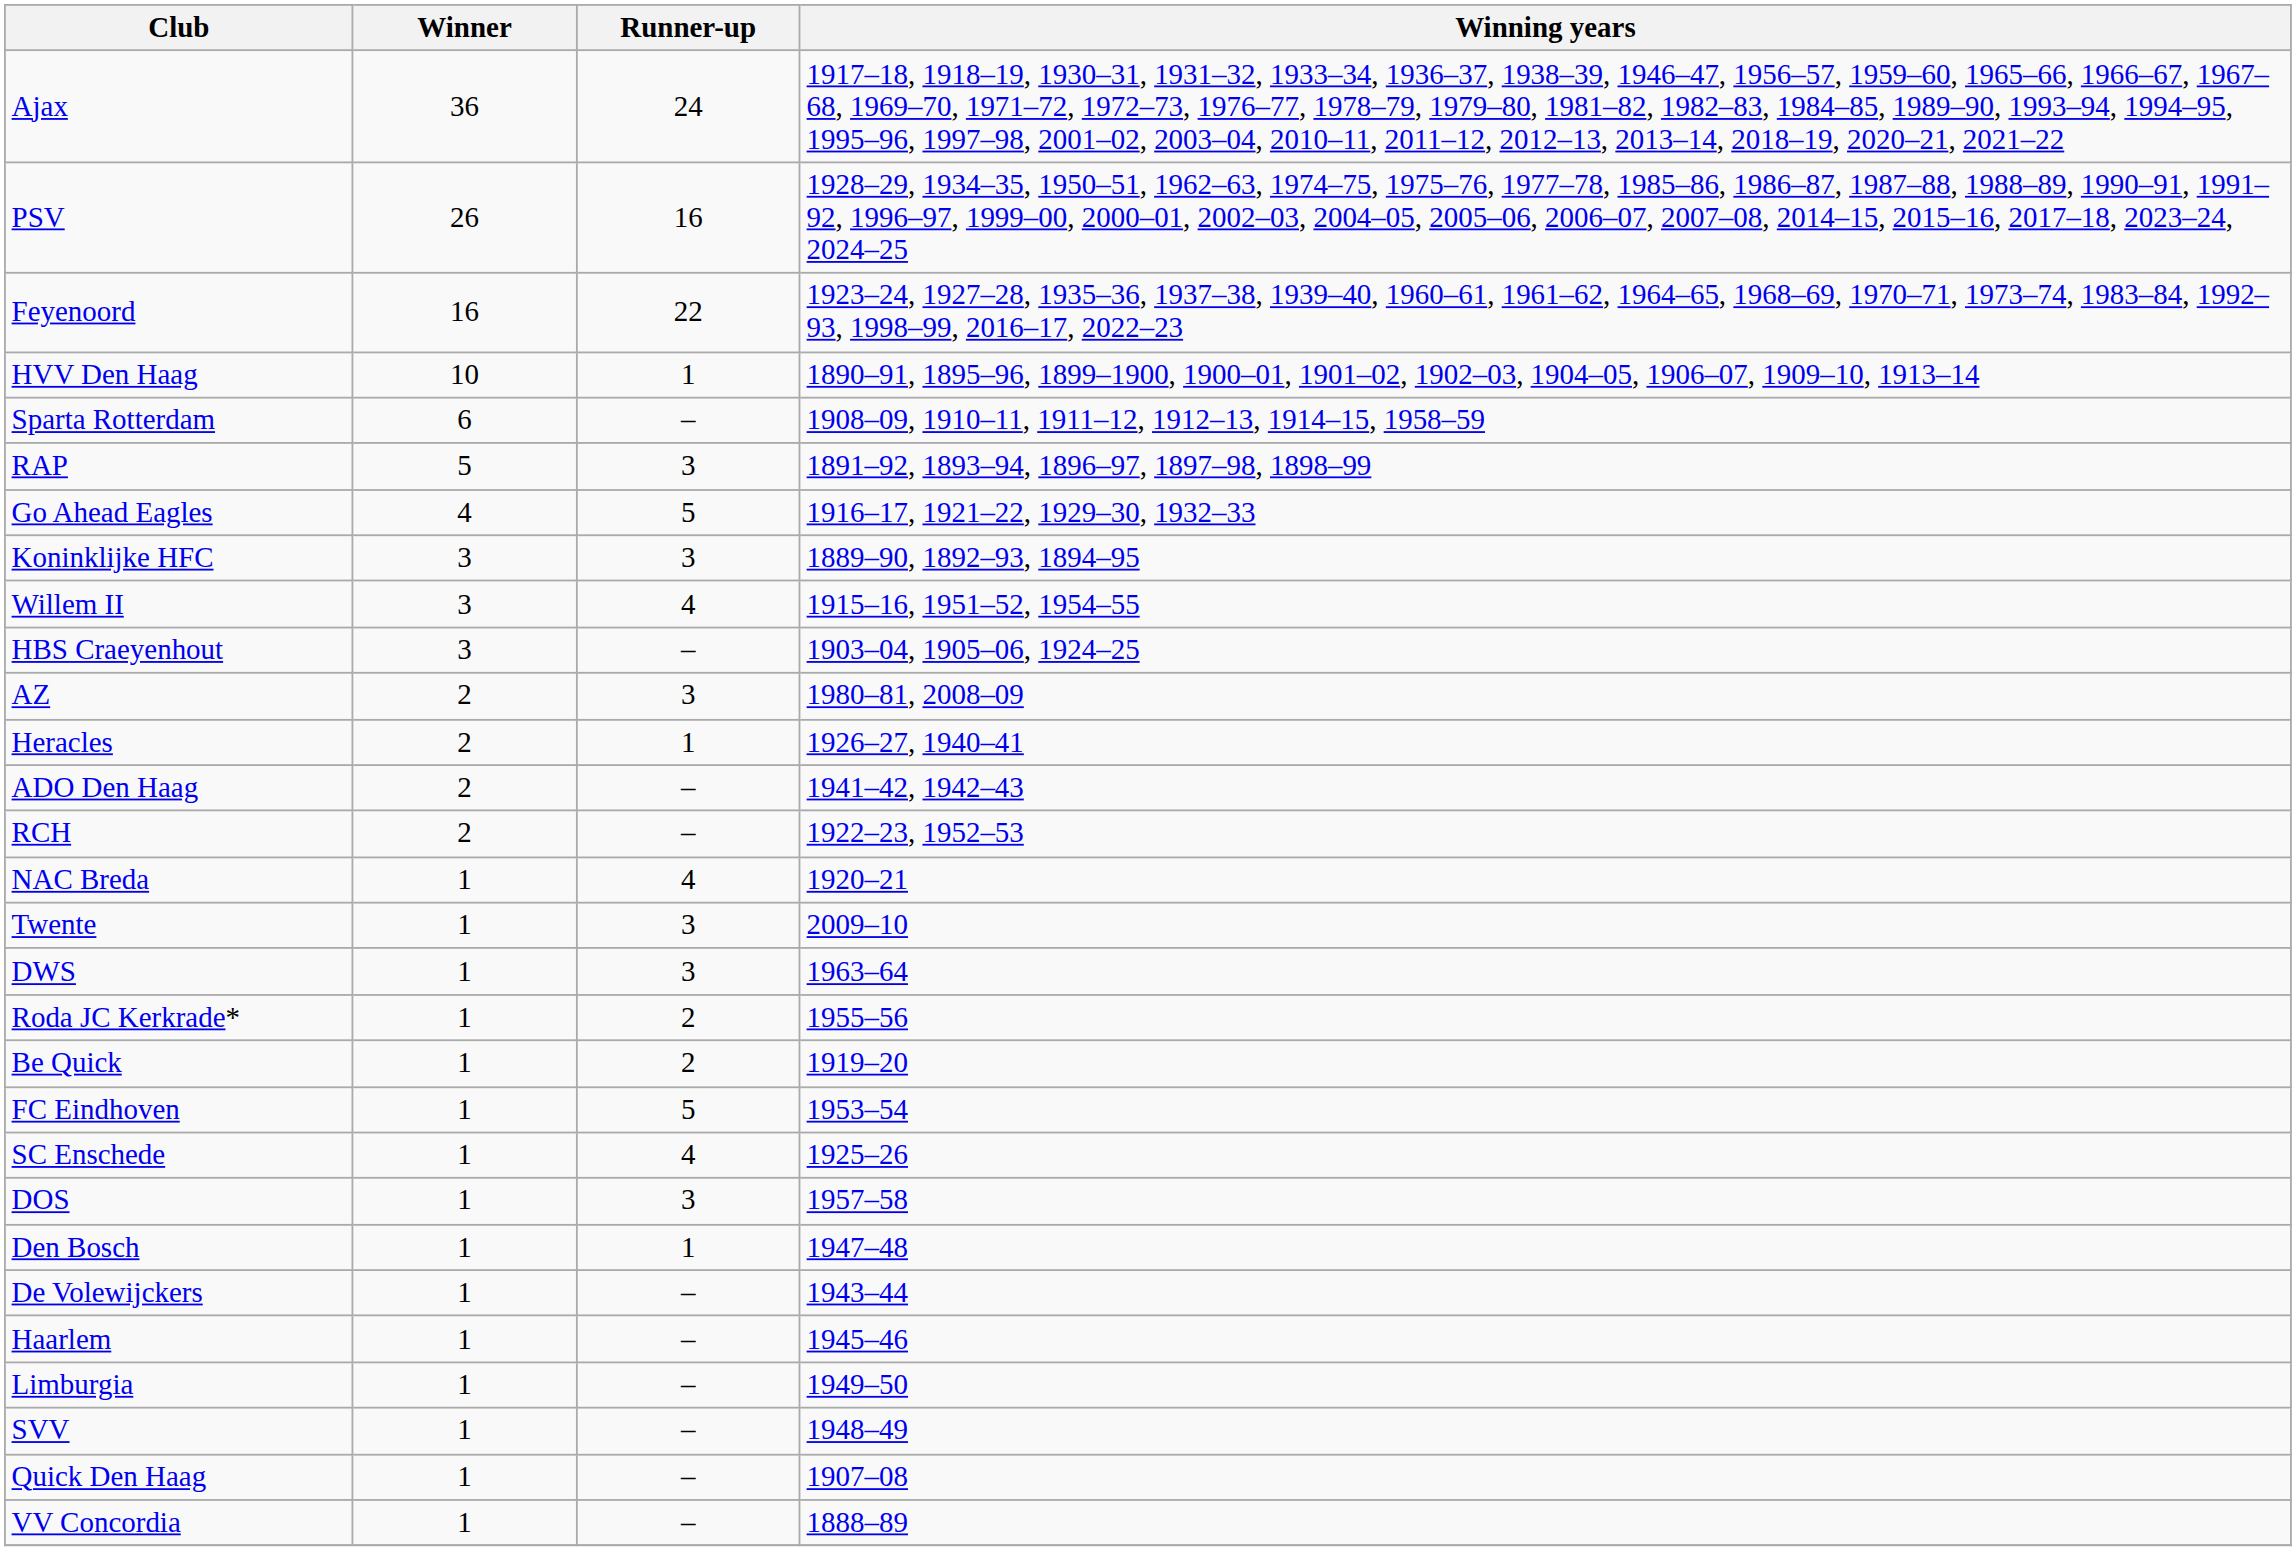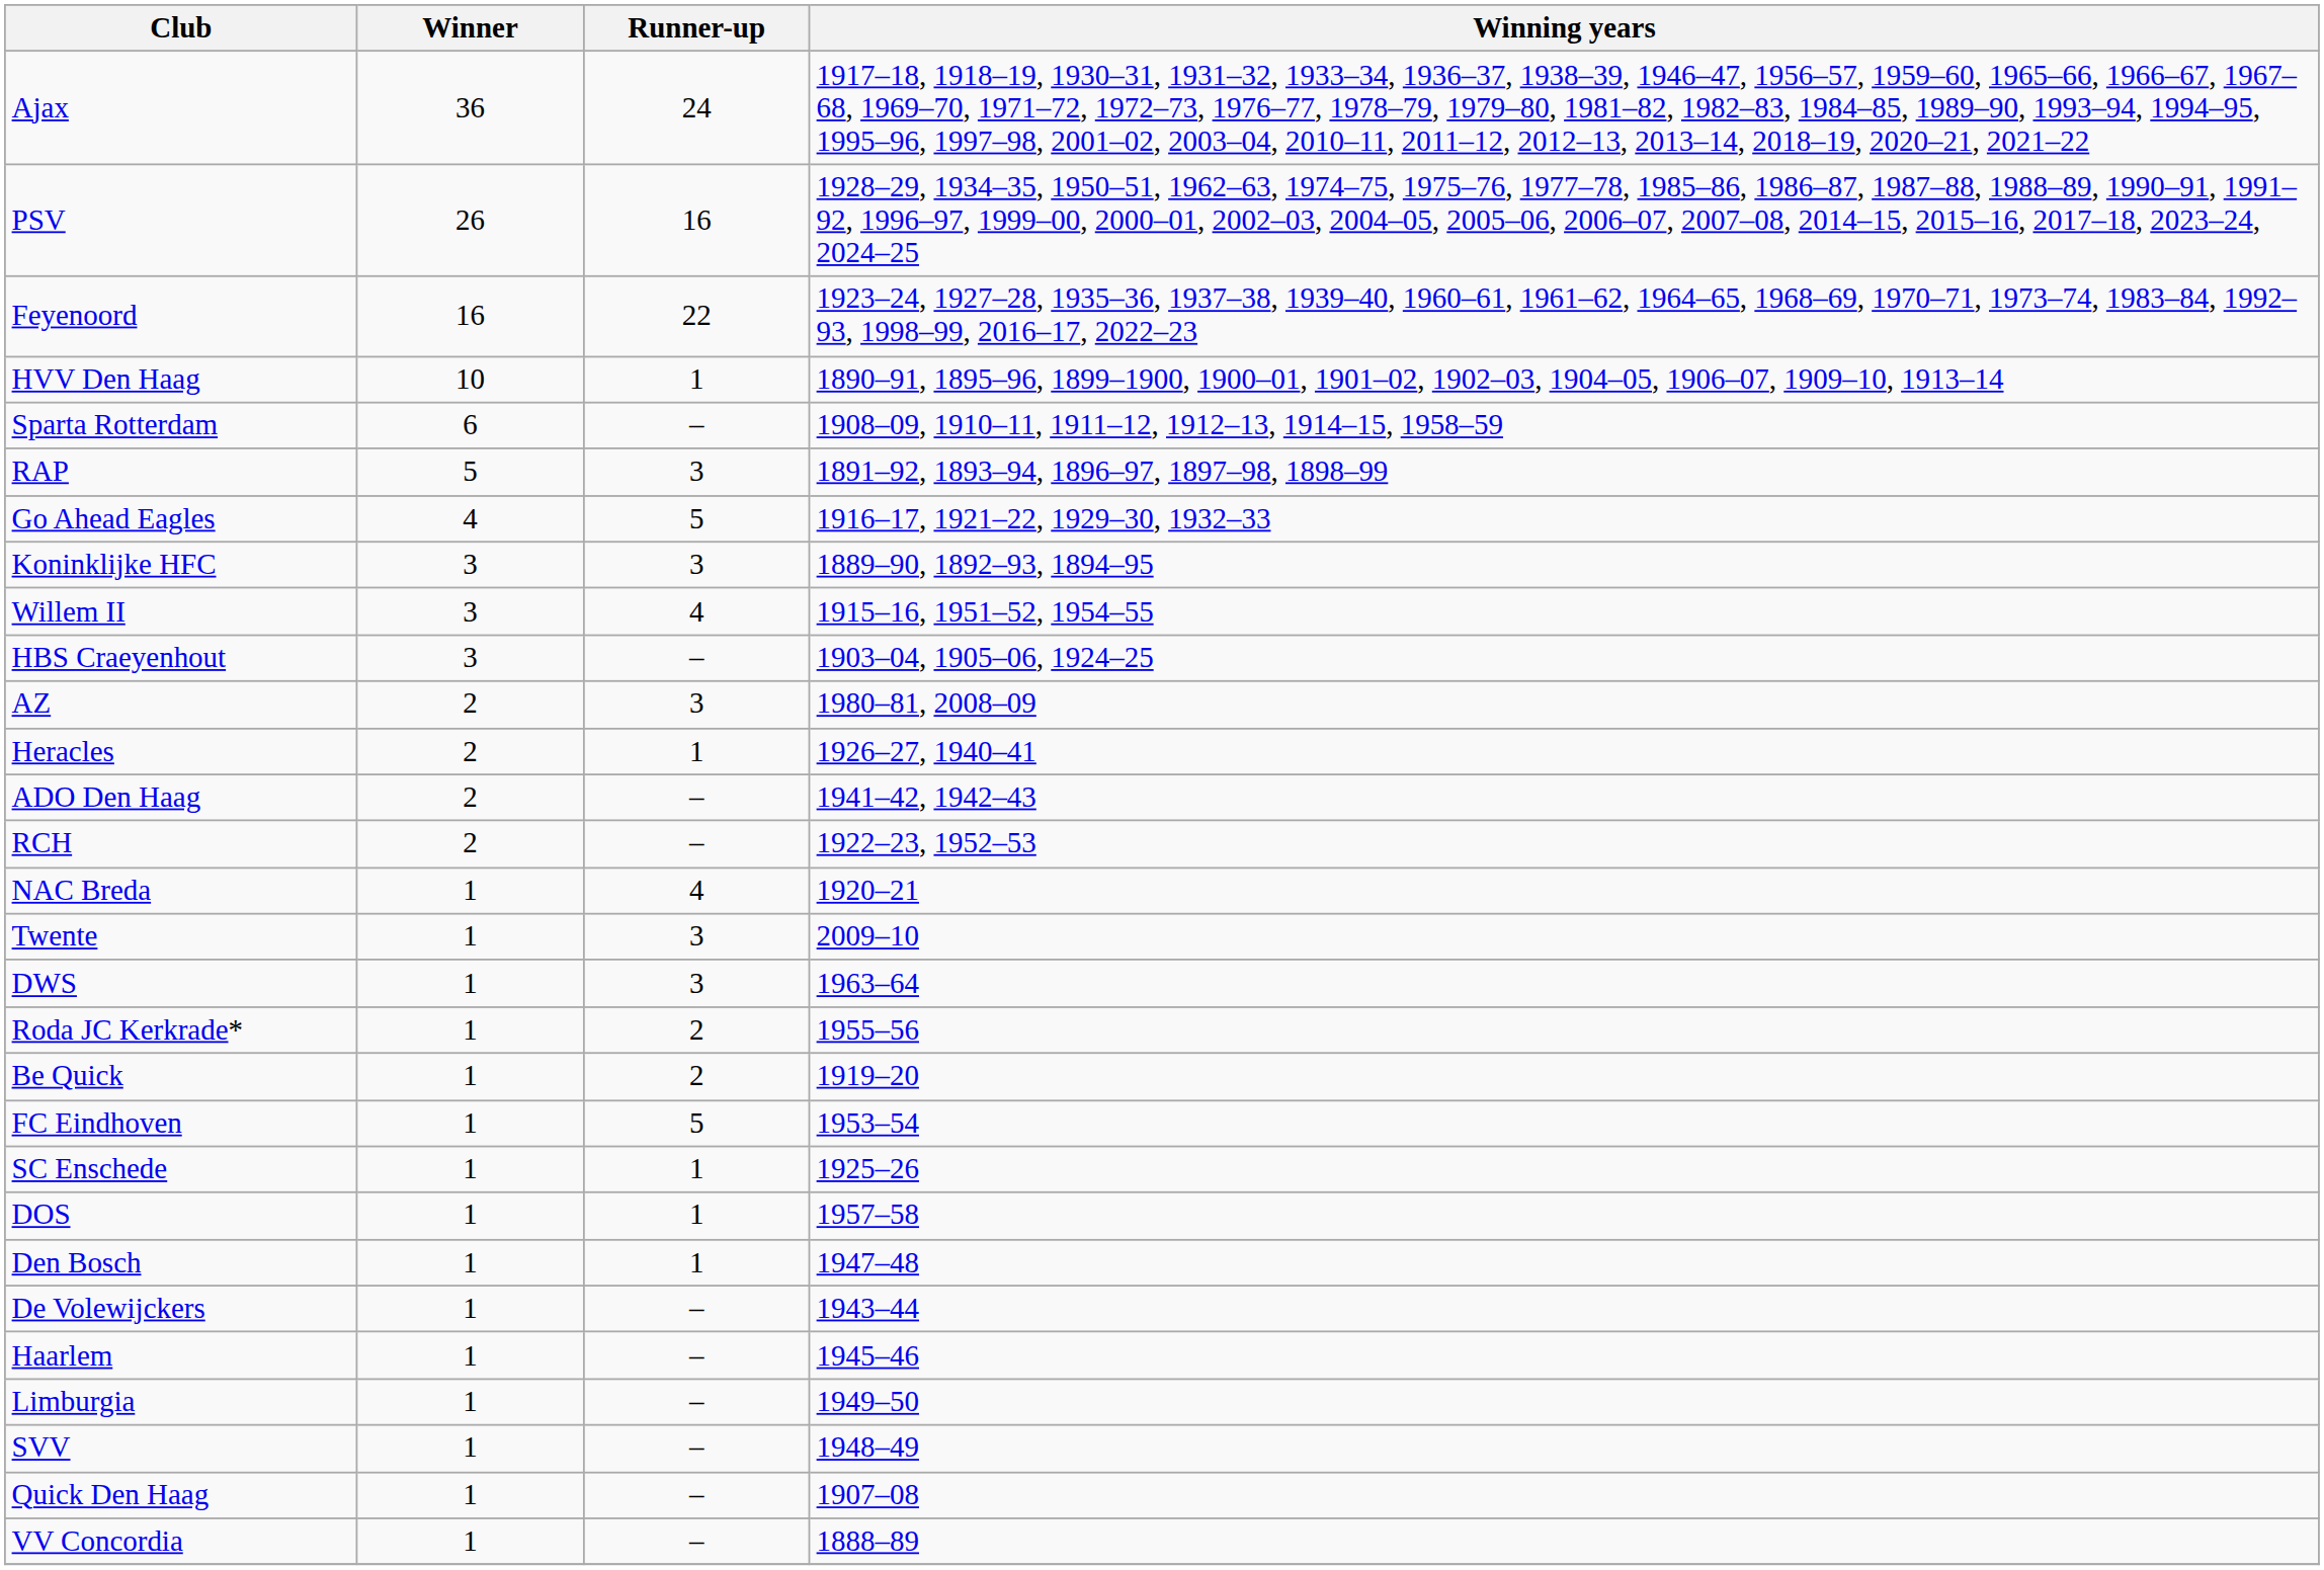SC Enschede | Runner-up: 4 -> 1
DOS | Runner-up: 3 -> 1
